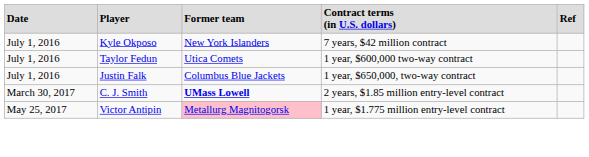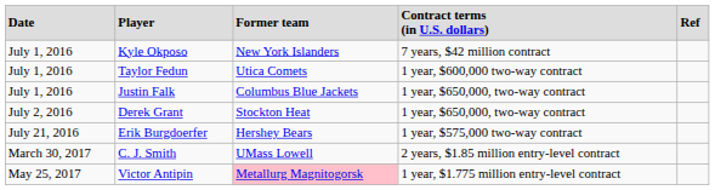+ row: July 2, 2016 | Derek Grant | Stockton Heat | 1 year, $650,000, two-way contract
+ row: July 21, 2016 | Erik Burgdoerfer | Hershey Bears | 1 year, $575,000 two-way contract
C. J. Smith | column 3: bold -> normal
